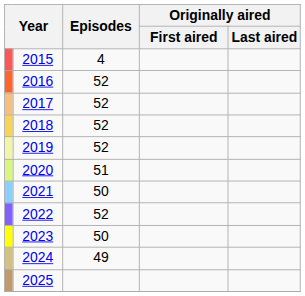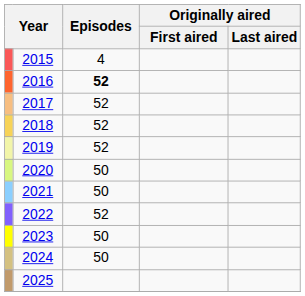2016 | Episodes: normal -> bold
2020 | Episodes: 51 -> 50
2024 | Episodes: 49 -> 50
